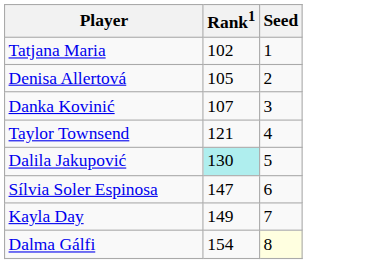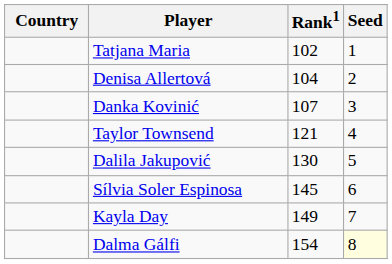+ column: Country
Denisa Allertová | Rank1: 105 -> 104
Dalila Jakupović | Rank1: paleturquoise background -> no background
Sílvia Soler Espinosa | Rank1: 147 -> 145
